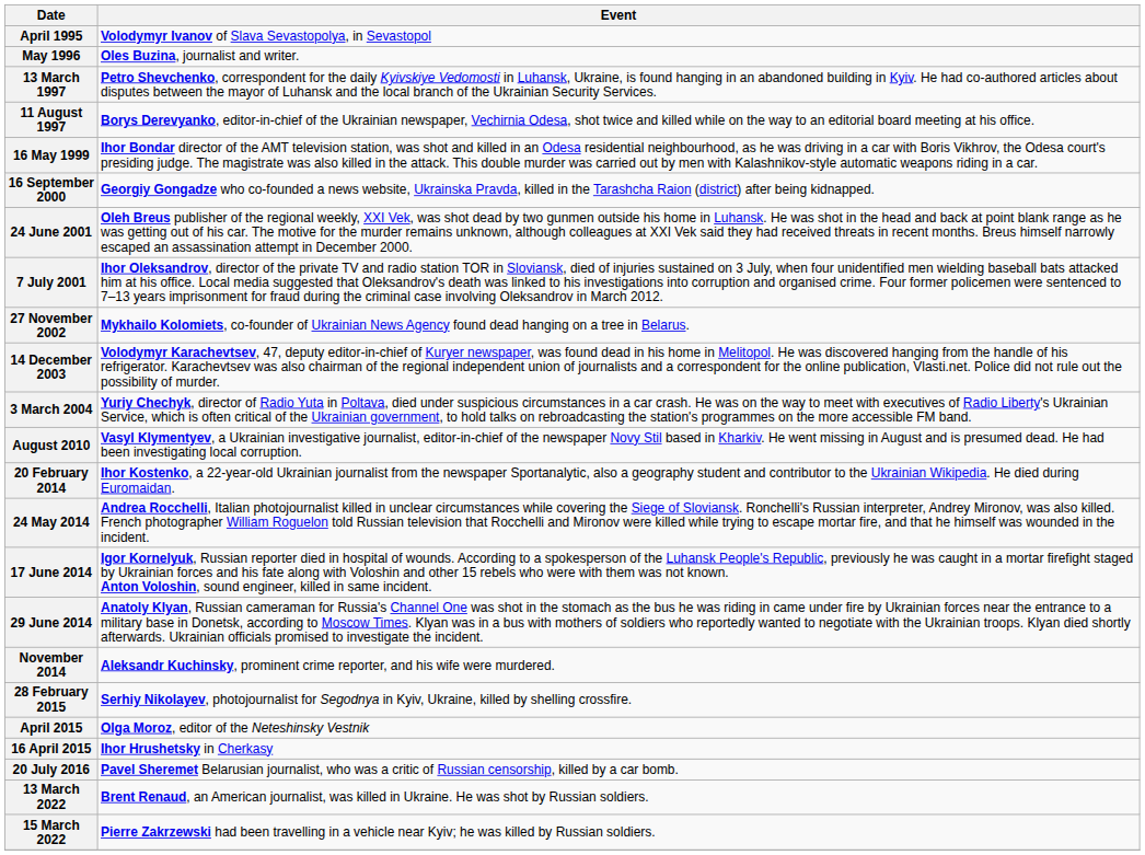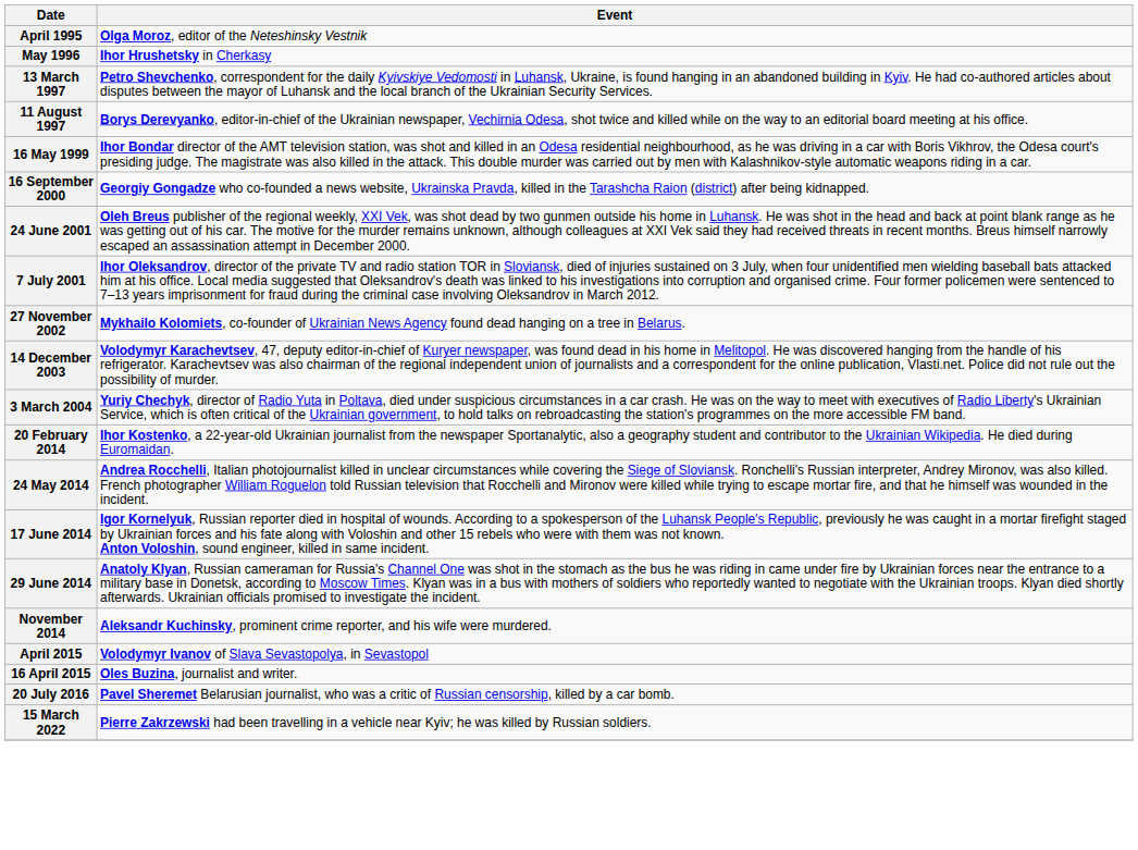April 1995 | Event: Volodymyr Ivanov of Slava Sevastopolya, in Sevastopol -> Olga Moroz, editor of the Neteshinsky Vestnik
May 1996 | Event: Oles Buzina, journalist and writer. -> Ihor Hrushetsky in Cherkasy
- row: August 2010 | Vasyl Klymentyev, a Ukrainian investigative journalist, editor-in-chief of the newspaper Novy Stil based in Kharkiv. He went missing in August and is presumed dead. He had been investigating local corruption.
- row: 28 February 2015 | Serhiy Nikolayev, photojournalist for Segodnya in Kyiv, Ukraine, killed by shelling crossfire.
April 2015 | Event: Olga Moroz, editor of the Neteshinsky Vestnik -> Volodymyr Ivanov of Slava Sevastopolya, in Sevastopol
16 April 2015 | Event: Ihor Hrushetsky in Cherkasy -> Oles Buzina, journalist and writer.
- row: 13 March 2022 | Brent Renaud, an American journalist, was killed in Ukraine. He was shot by Russian soldiers.
